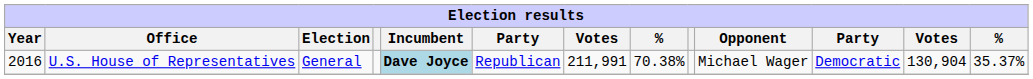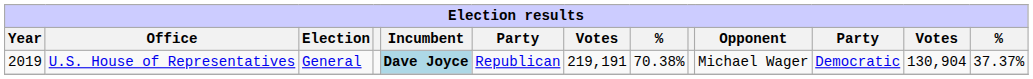U.S. House of Representatives | Year: 2016 -> 2019
U.S. House of Representatives | column 7: 211,991 -> 219,191
U.S. House of Representatives | column 13: 35.37% -> 37.37%
